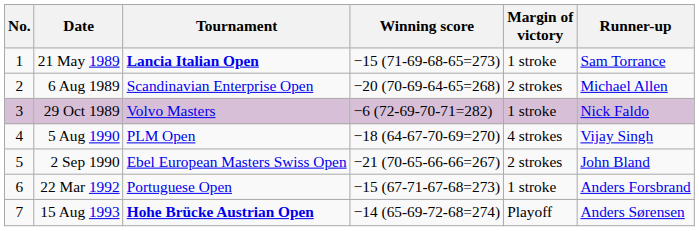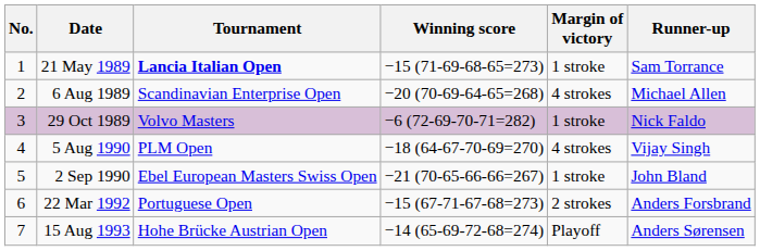6 Aug 1989 | Margin of victory: 2 strokes -> 4 strokes
2 Sep 1990 | Margin of victory: 2 strokes -> 1 stroke
22 Mar 1992 | Margin of victory: 1 stroke -> 2 strokes
15 Aug 1993 | Tournament: bold -> normal
